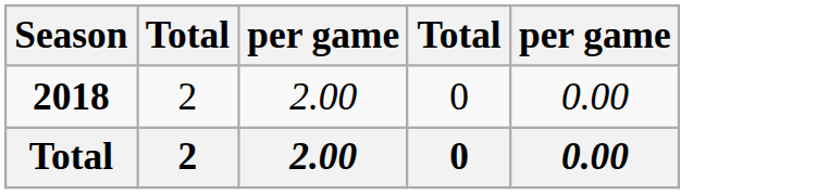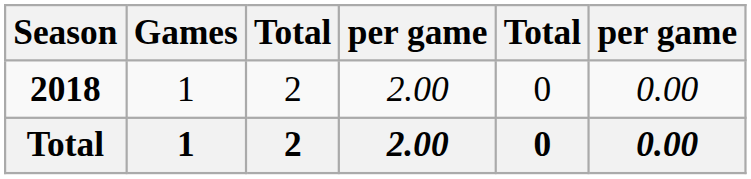+ column: Games | 1 | 1
